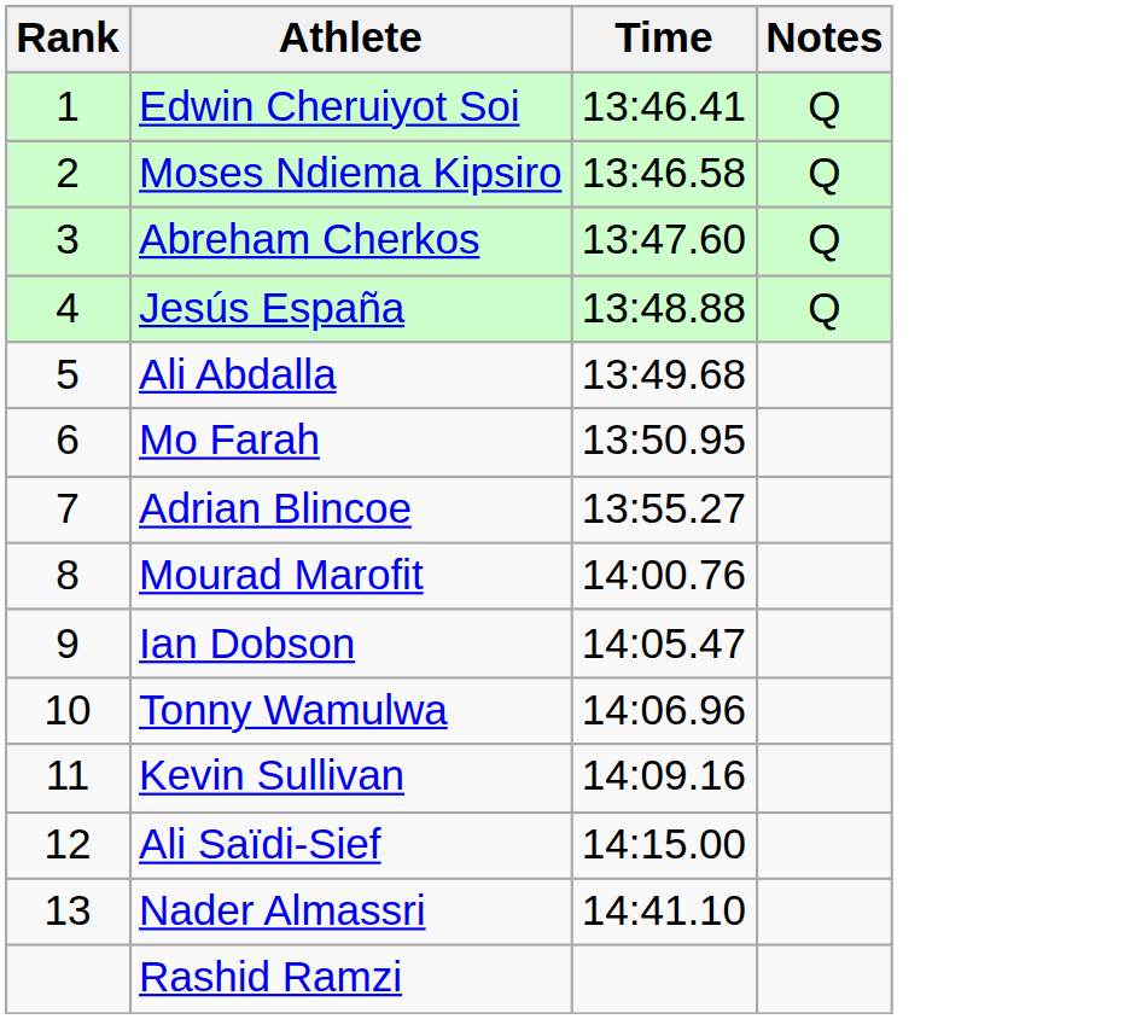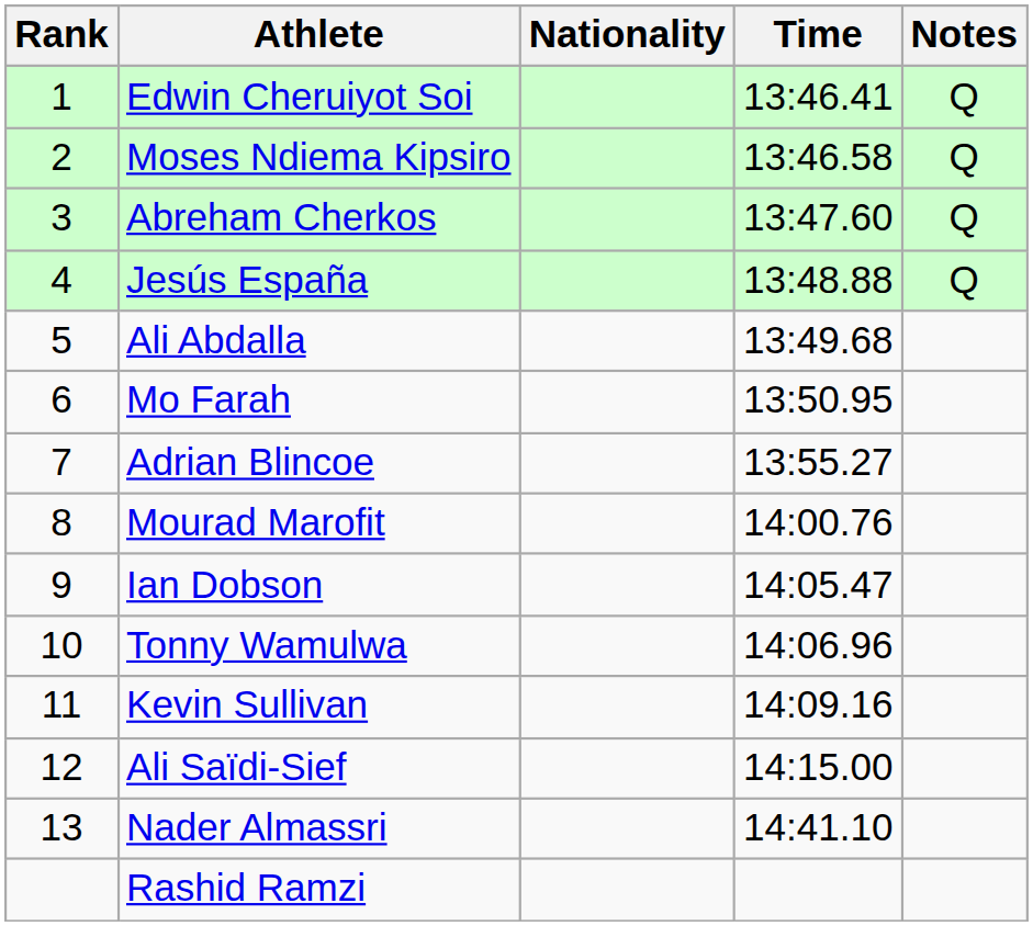+ column: Nationality
